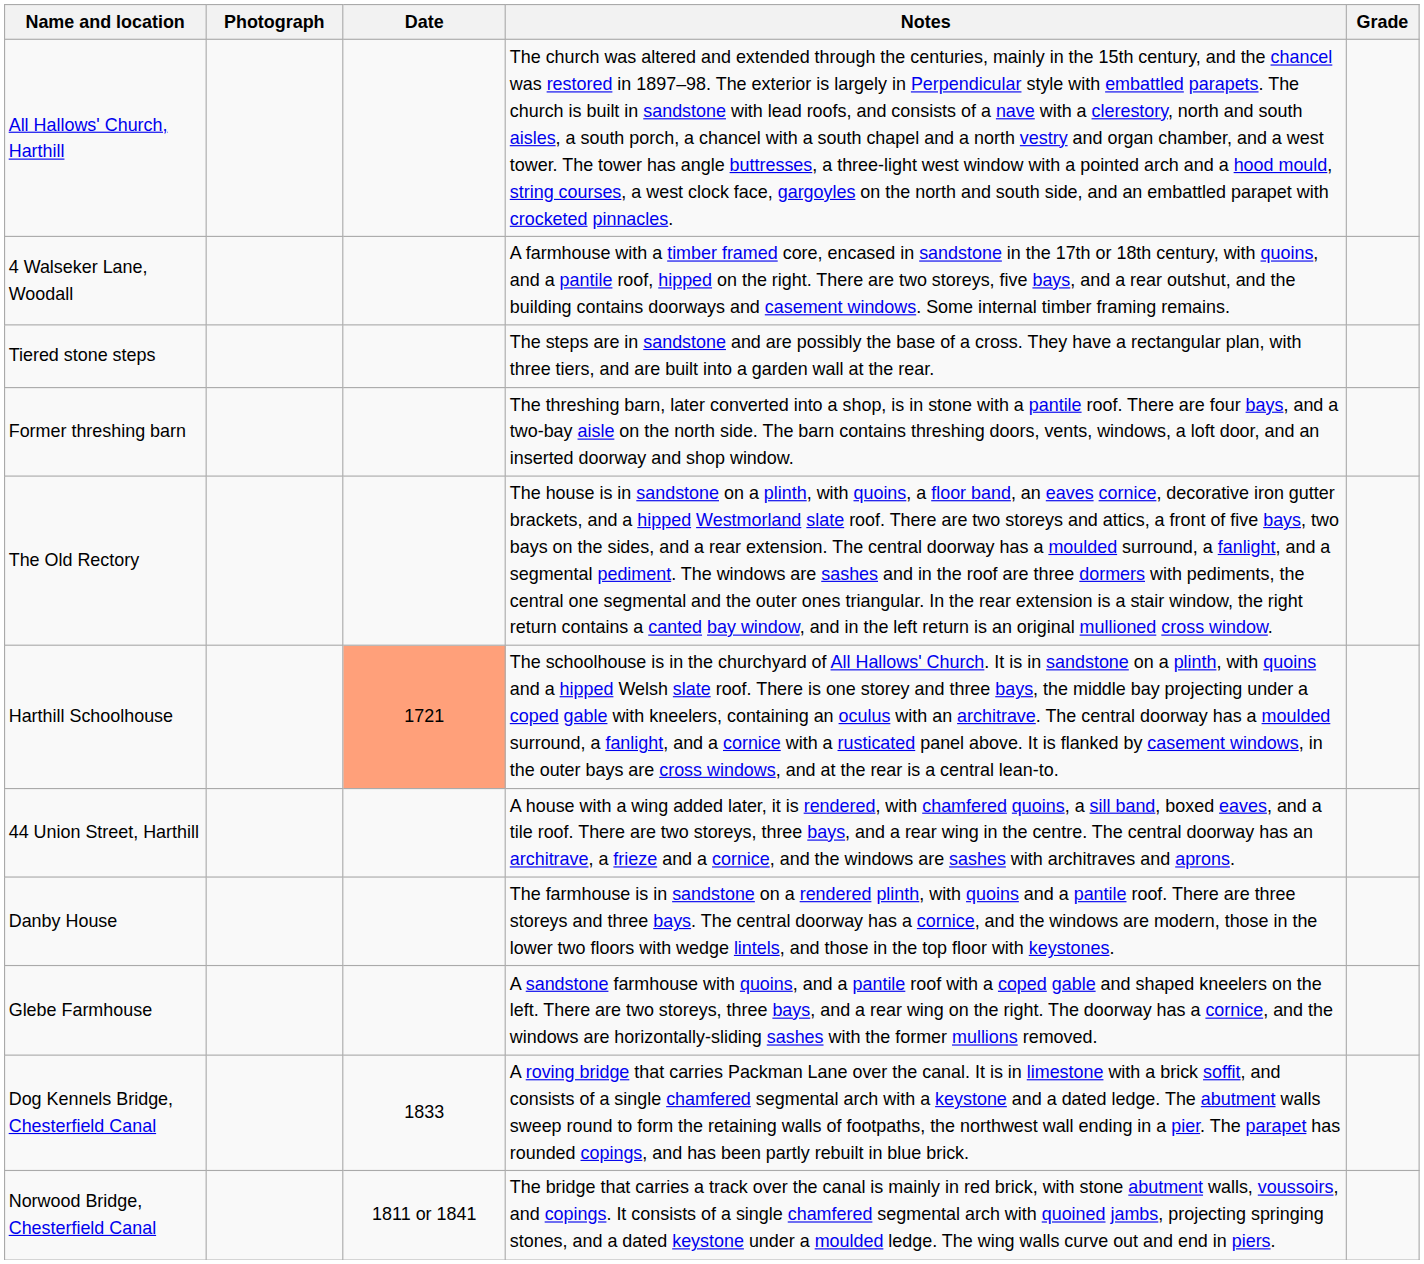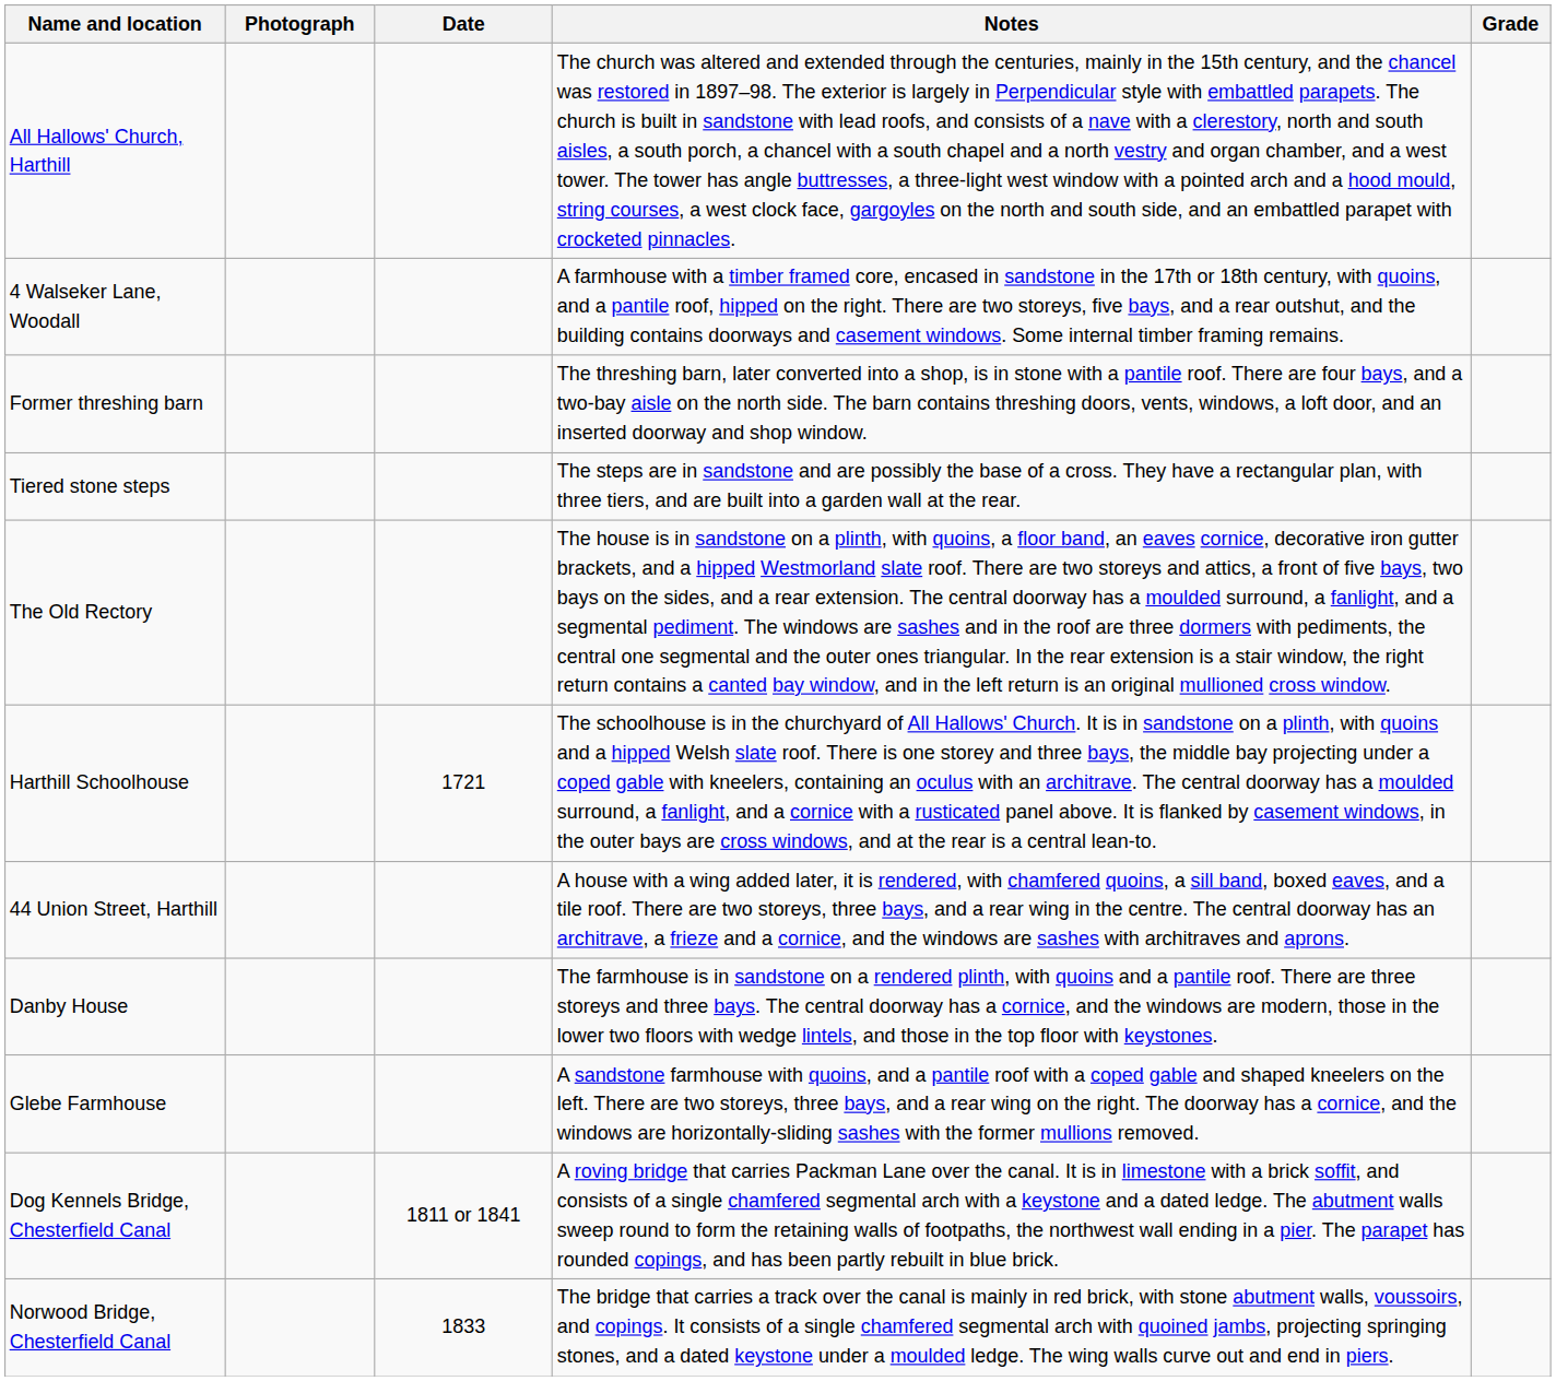rows swapped: Tiered stone steps <-> Former threshing barn
Harthill Schoolhouse | Date: lightsalmon background -> no background
Dog Kennels Bridge, Chesterfield Canal | Date: 1833 -> 1811 or 1841
Norwood Bridge, Chesterfield Canal | Date: 1811 or 1841 -> 1833
